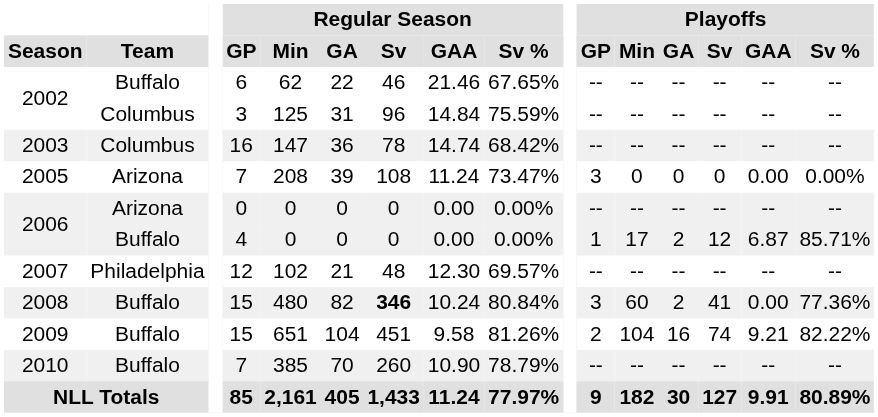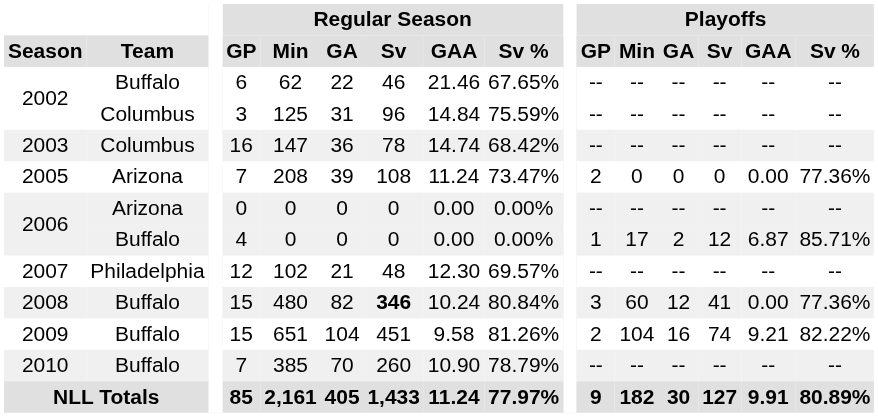2005 | Playoffs / GP: 3 -> 2
2005 | Playoffs / Sv %: 0.00% -> 77.36%
2008 | Playoffs / GA: 2 -> 12
